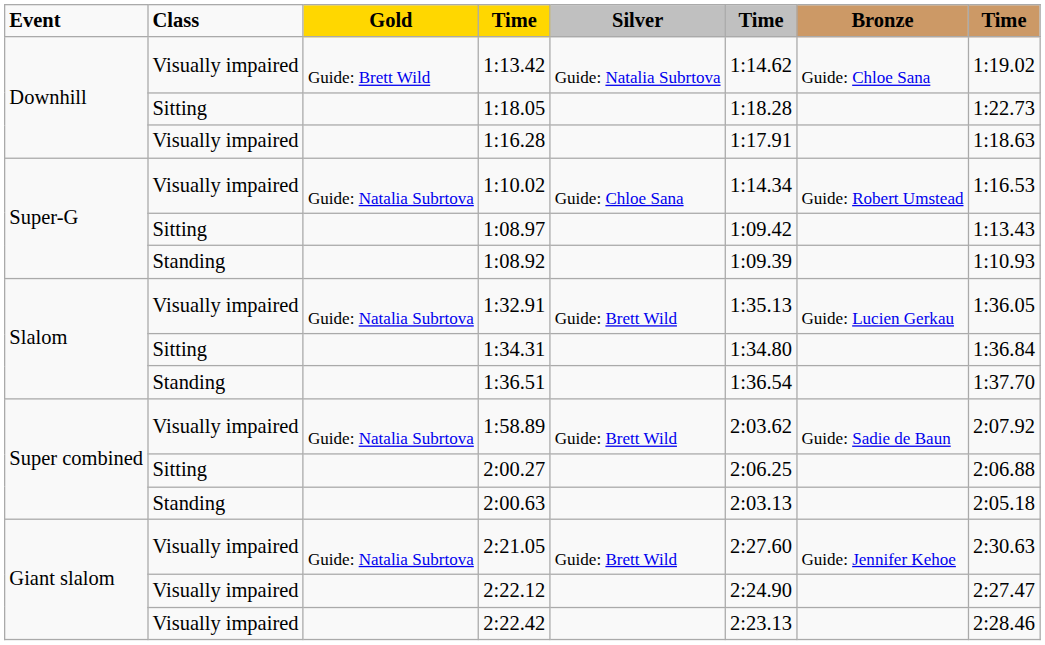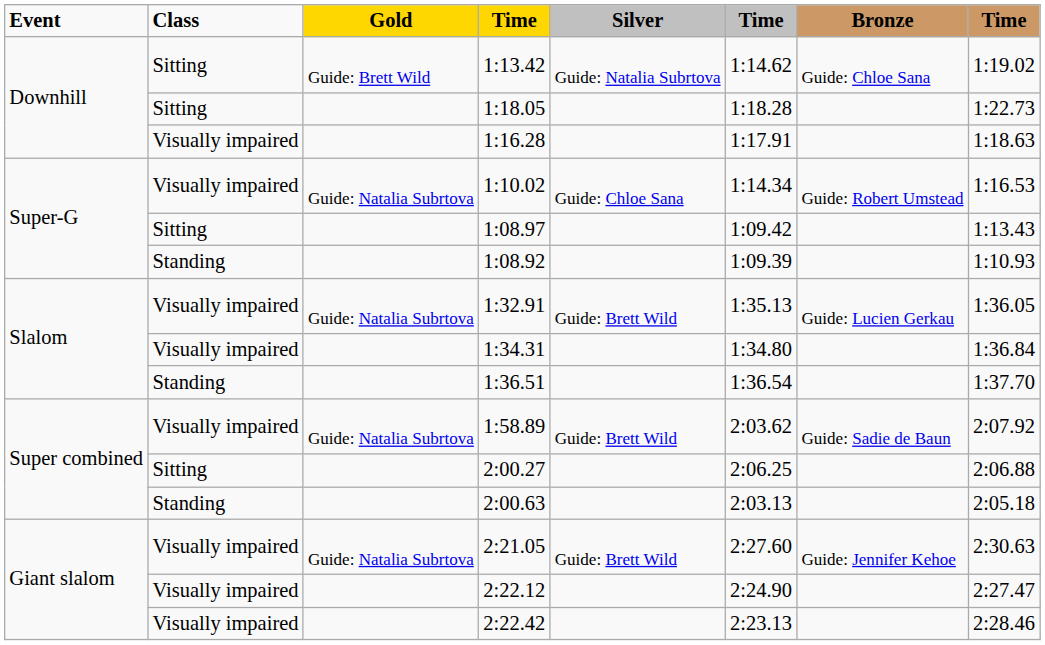1:13.42 | Class: Visually impaired -> Sitting
1:34.31 | Class: Sitting -> Visually impaired
